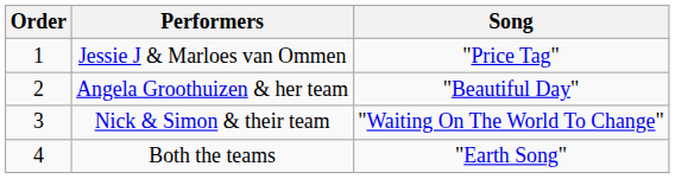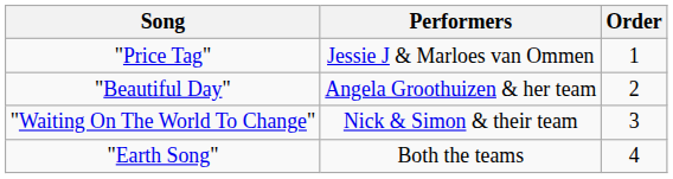columns swapped: Order <-> Song
